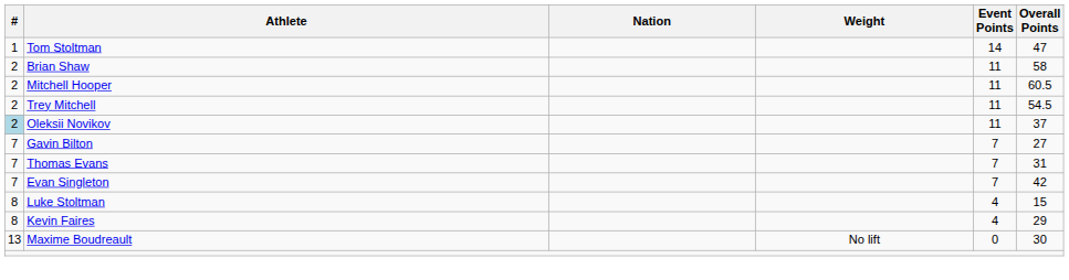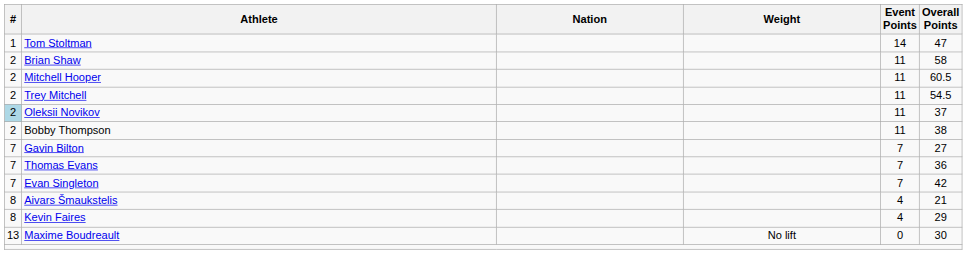+ row: 2 | Bobby Thompson | 11 | 38
Thomas Evans | Overall Points: 31 -> 36
+ row: 8 | Aivars Šmaukstelis | 4 | 21
- row: 8 | Luke Stoltman | 4 | 15
